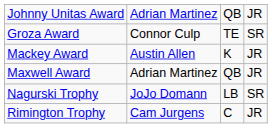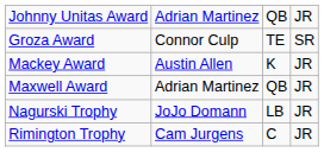Nagurski Trophy | column 4: SR -> JR
